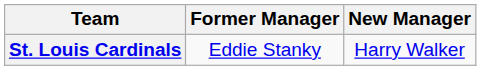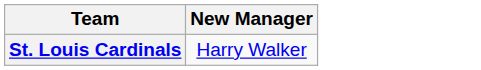- column: Former Manager | Eddie Stanky
